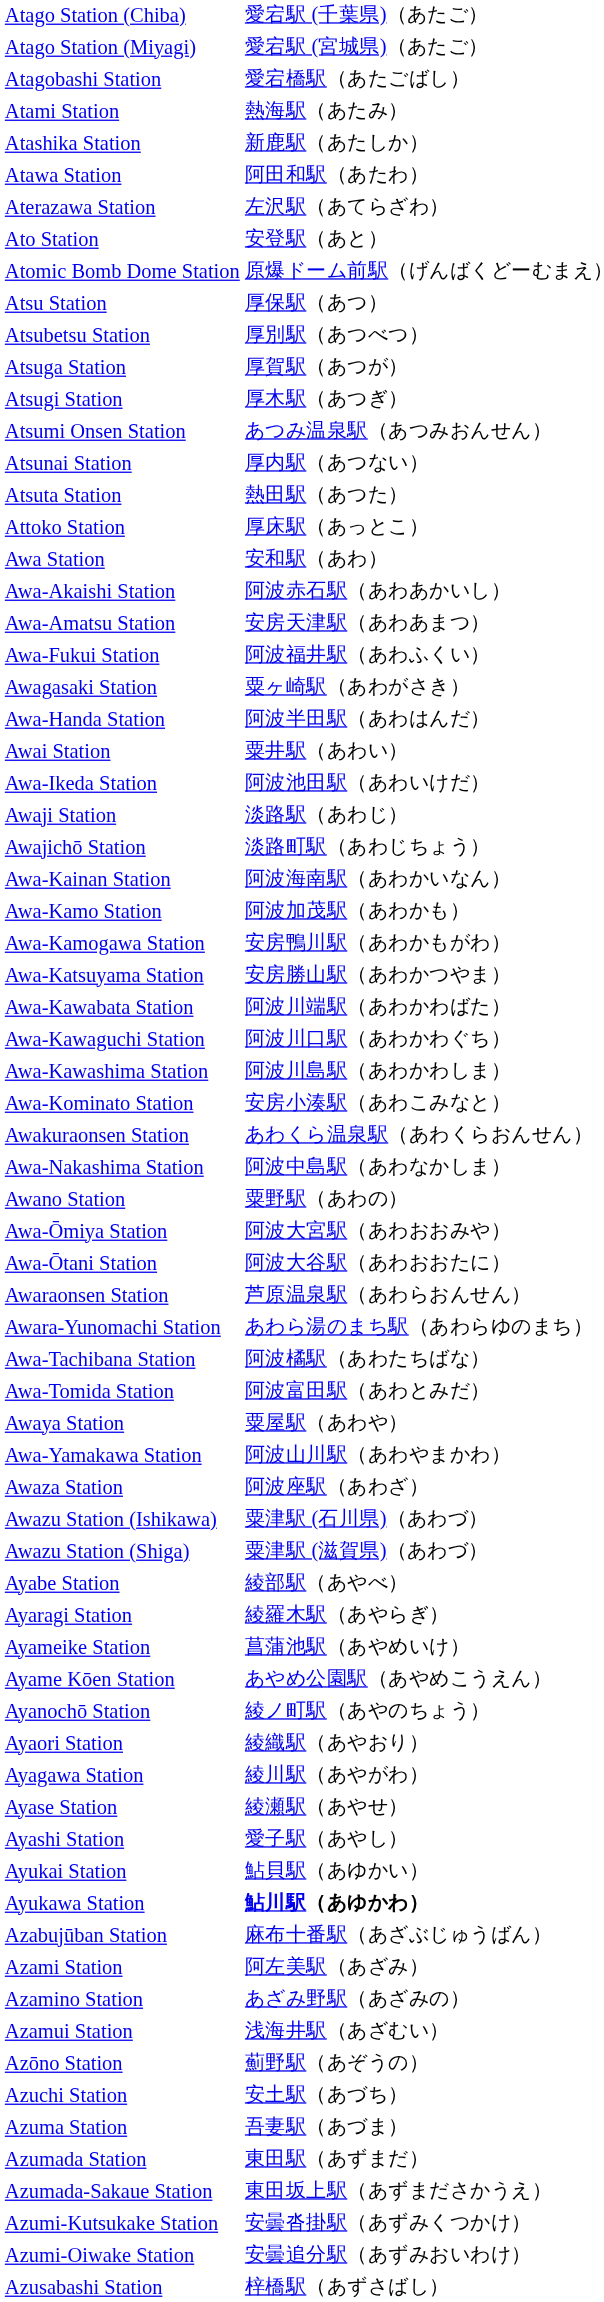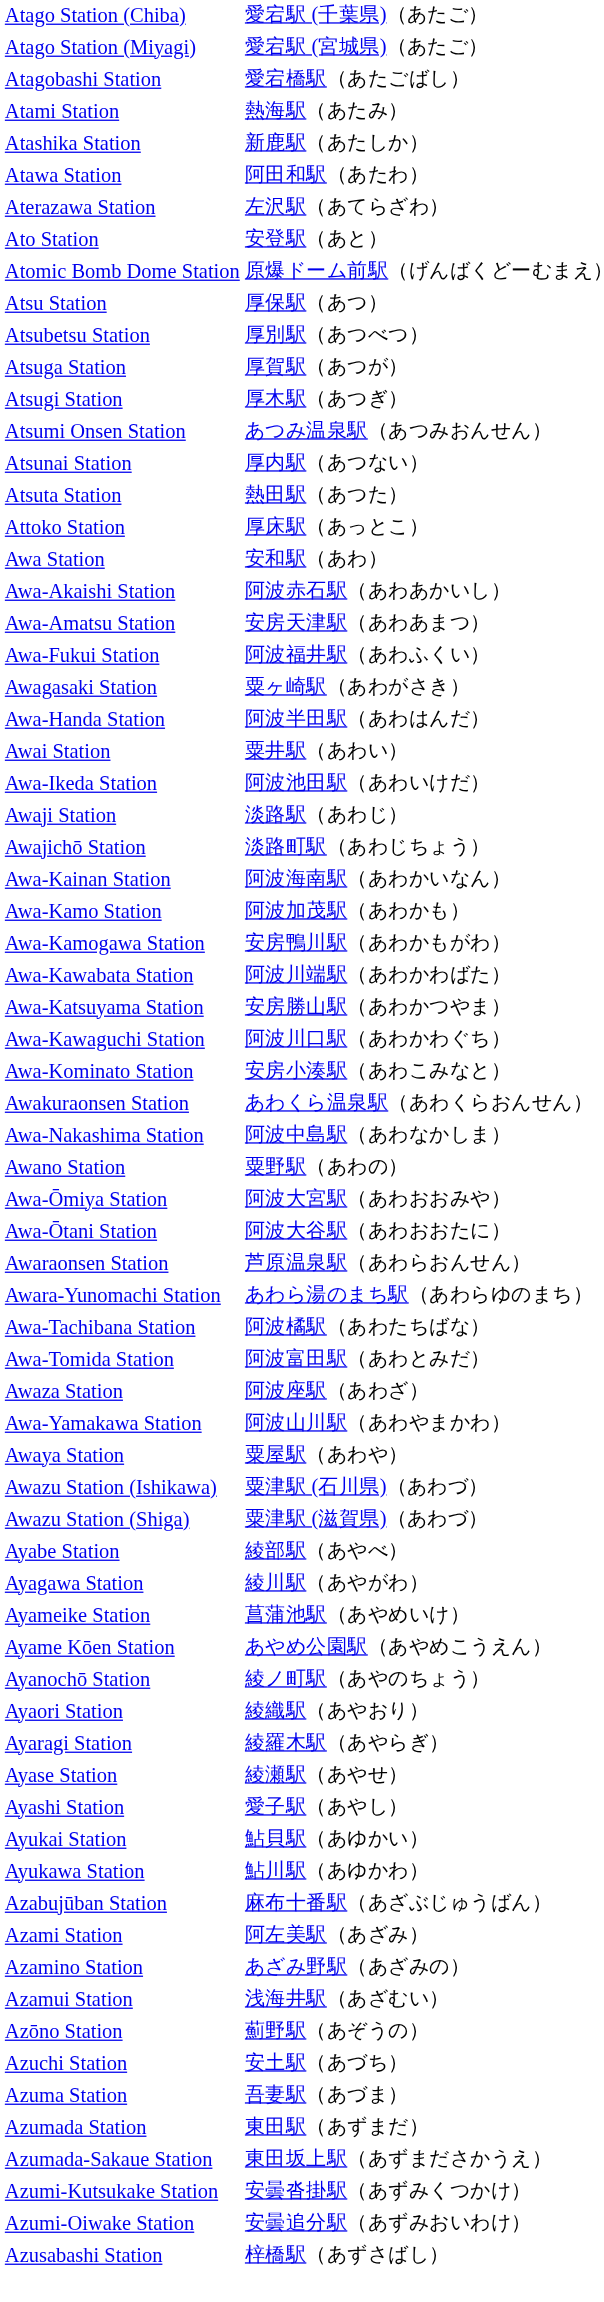rows swapped: Awa-Katsuyama Station <-> Awa-Kawabata Station
- row: Awa-Kawashima Station | 阿波川島駅（あわかわしま）
rows swapped: Awaya Station <-> Awaza Station
rows swapped: Ayagawa Station <-> Ayaragi Station
Ayukawa Station | column 2: bold -> normal
